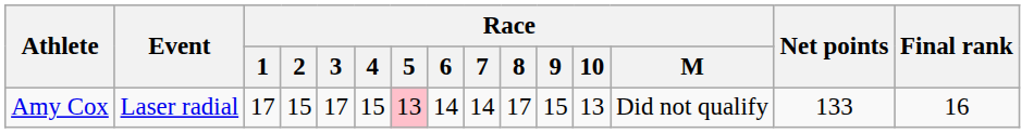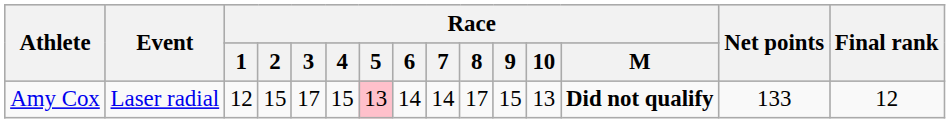Amy Cox | Race / 1: 17 -> 12
Amy Cox | Race / M: normal -> bold
Amy Cox | Final rank: 16 -> 12
